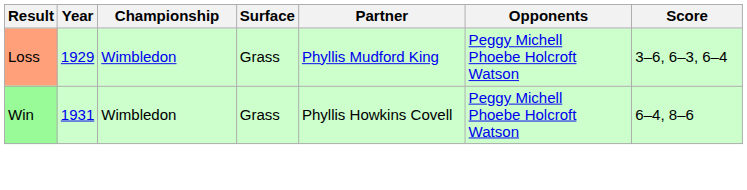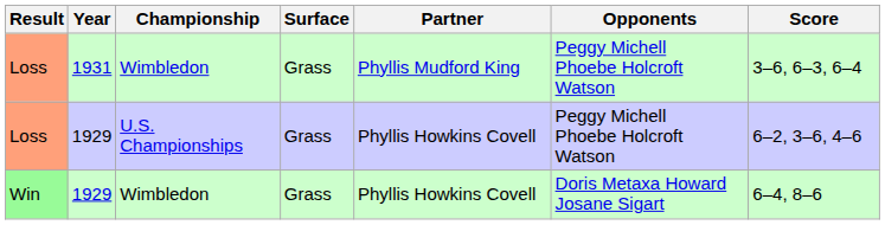Loss / Wimbledon | Year: 1929 -> 1931
+ row: Loss | 1929 | U.S. Championships | Grass | Phyllis Howkins Covell | Peggy Michell Phoebe Holcroft Watson | 6–2, 3–6, 4–6
Win | Year: 1931 -> 1929
Win | Opponents: Peggy Michell Phoebe Holcroft Watson -> Doris Metaxa Howard Josane Sigart
